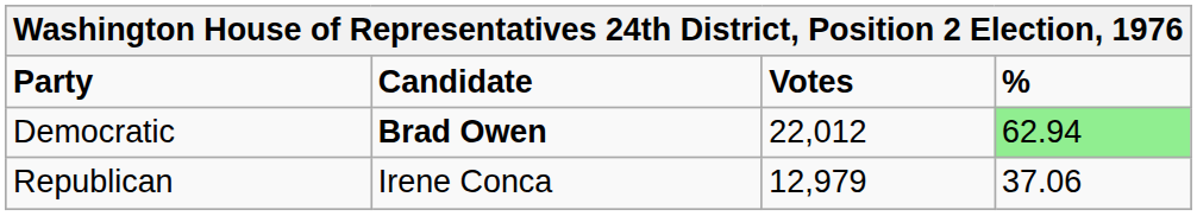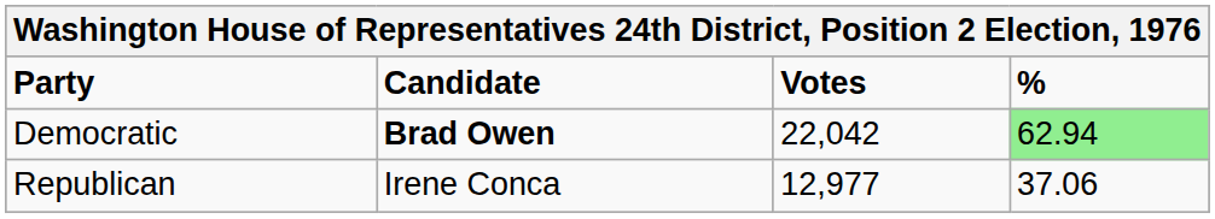Democratic | Votes: 22,012 -> 22,042
Republican | Votes: 12,979 -> 12,977
